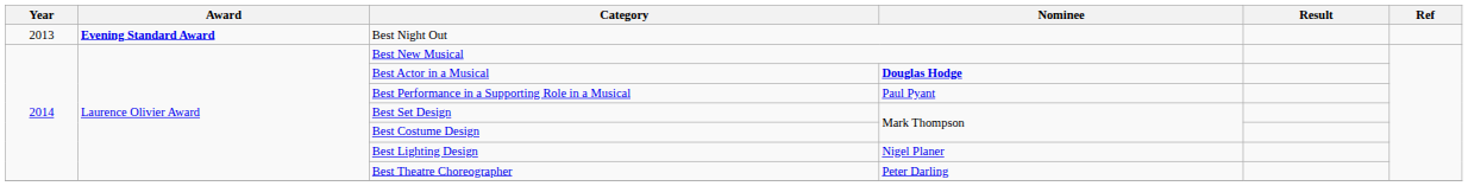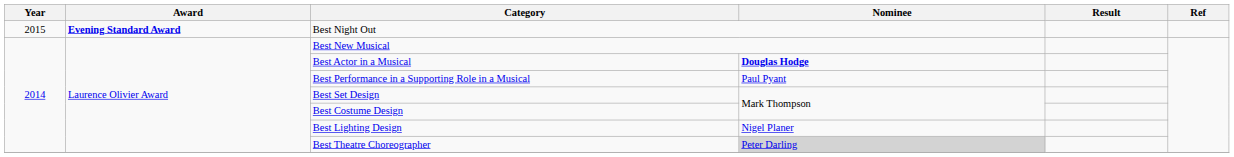Best Night Out | Year: 2013 -> 2015
Best Theatre Choreographer | Nominee: no background -> lightgrey background
